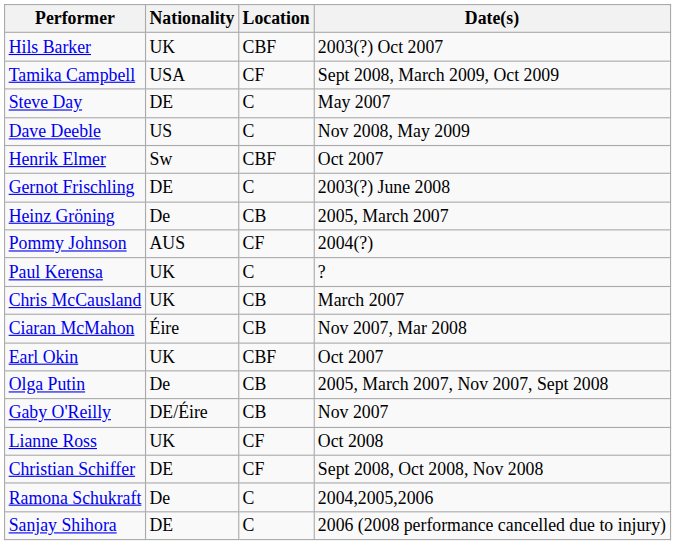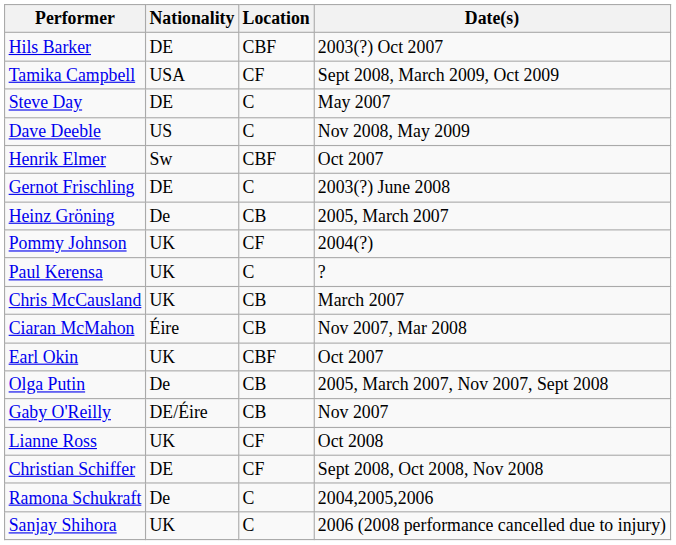Hils Barker | Nationality: UK -> DE
Pommy Johnson | Nationality: AUS -> UK
Sanjay Shihora | Nationality: DE -> UK
